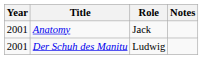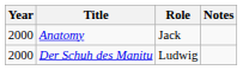Anatomy | Year: 2001 -> 2000
Der Schuh des Manitu | Year: 2001 -> 2000
